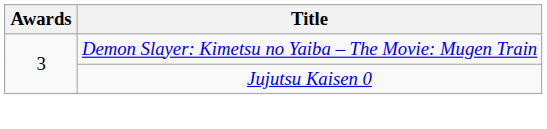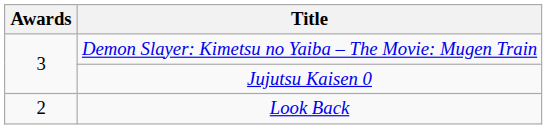+ row: 2 | Look Back
